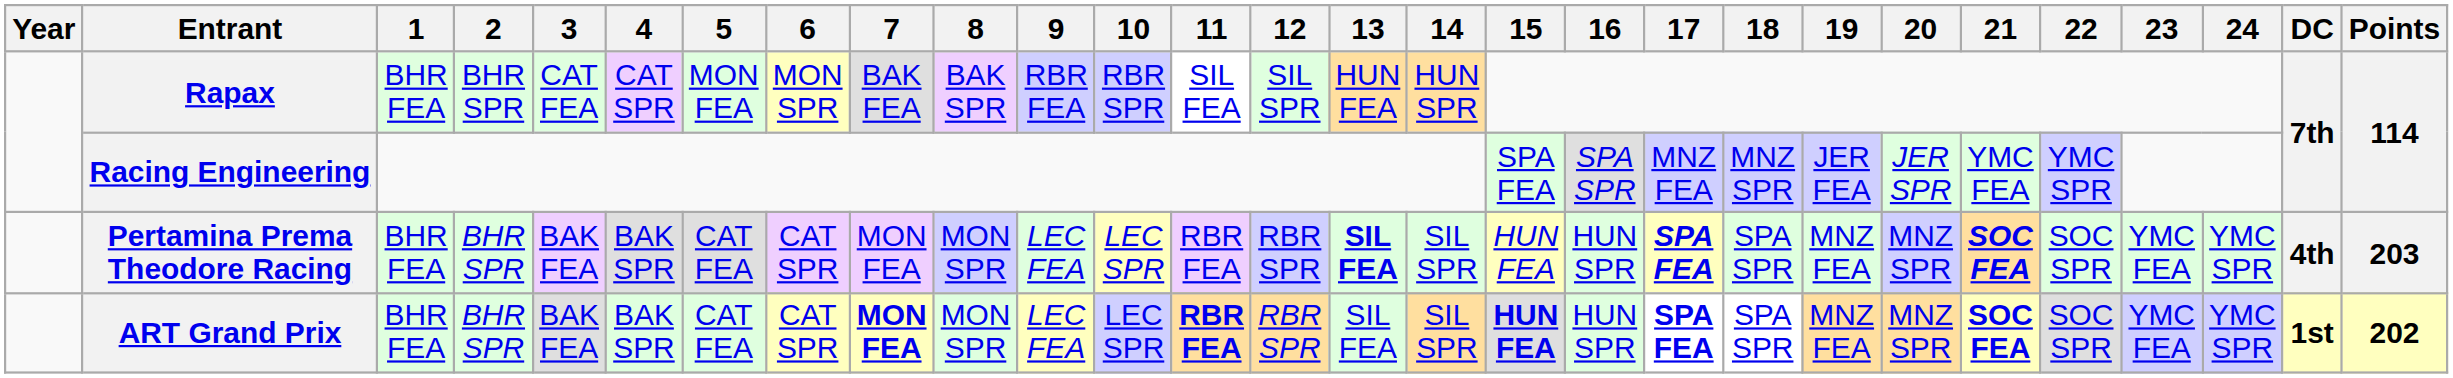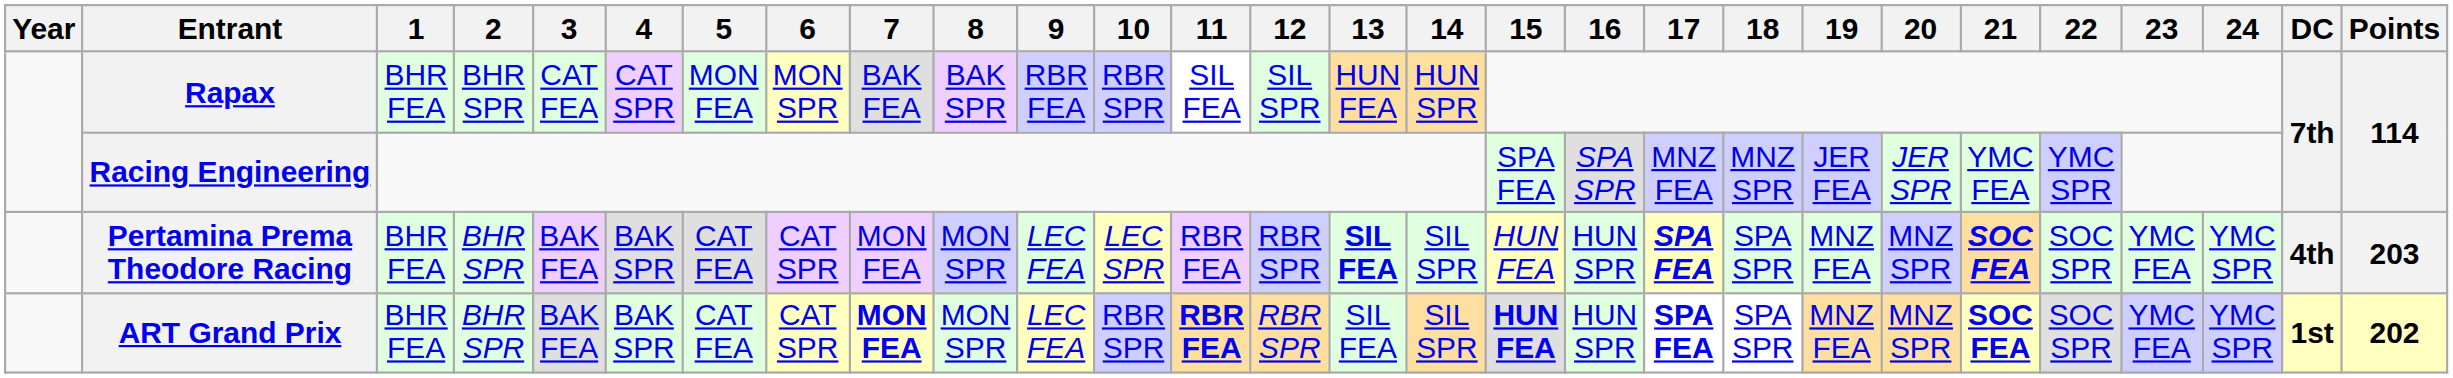ART Grand Prix | 10: LEC SPR -> RBR SPR
